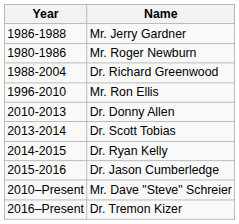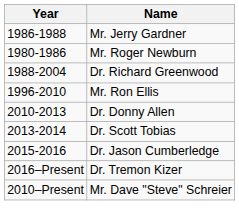- row: 2014-2015 | Dr. Ryan Kelly
rows swapped: Mr. Dave "Steve" Schreier <-> Dr. Tremon Kizer
